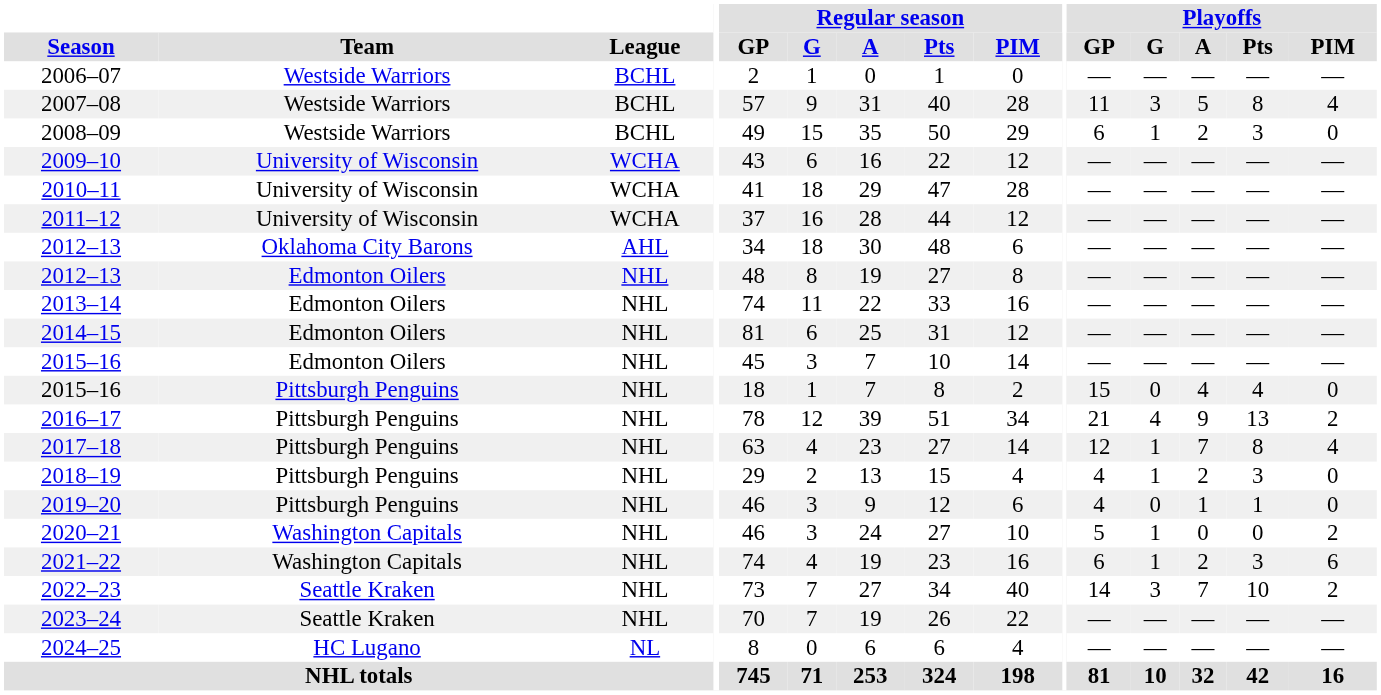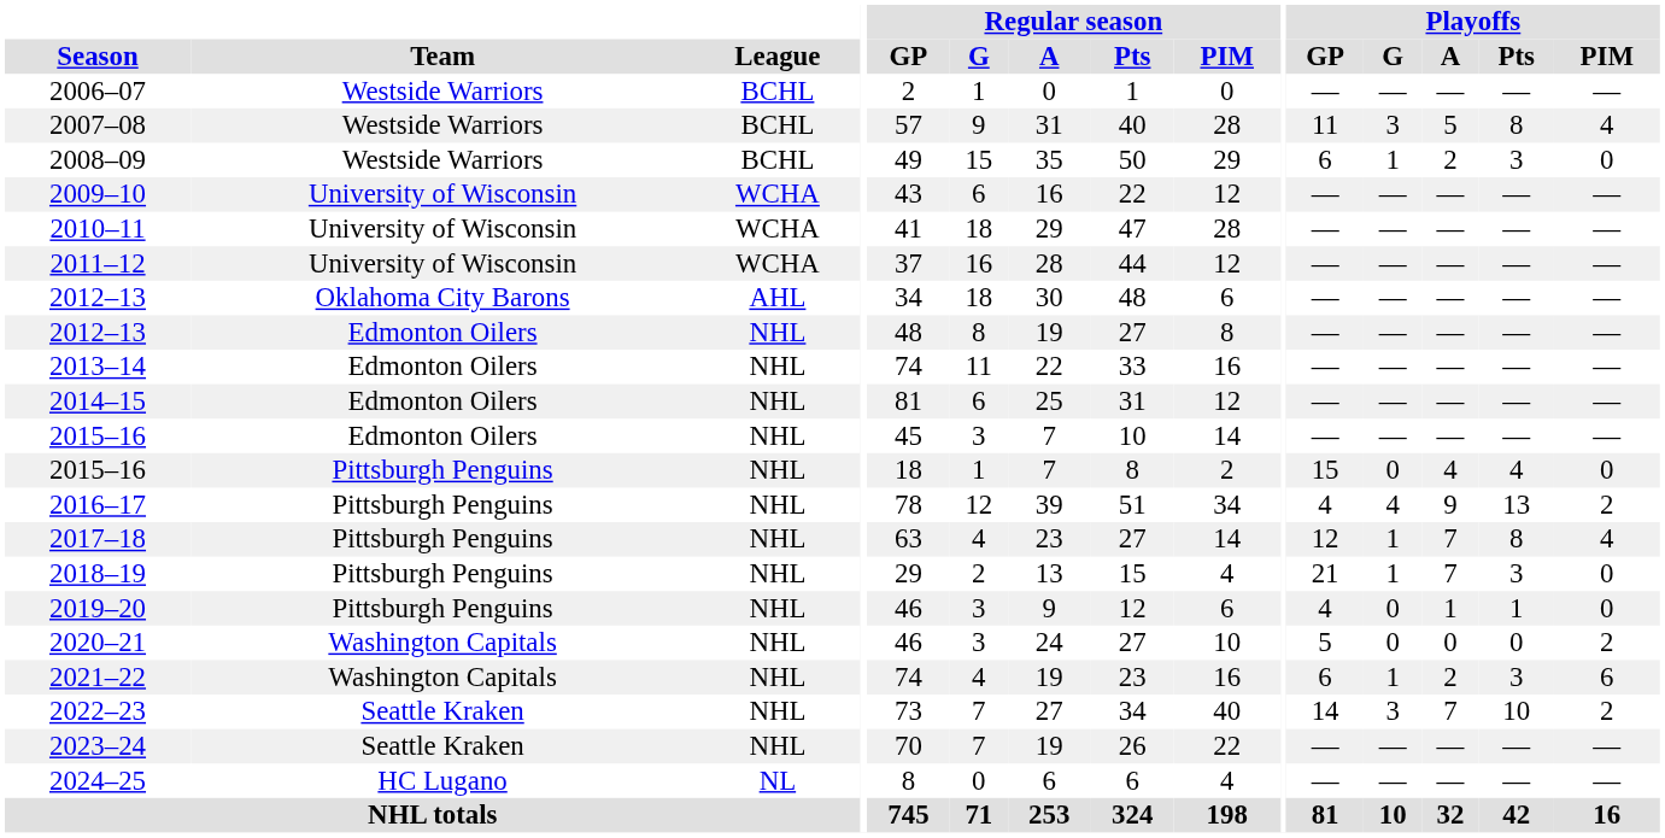2016–17 | Playoffs / GP: 21 -> 4
2018–19 | Playoffs / GP: 4 -> 21
2018–19 | Playoffs / A: 2 -> 7
2020–21 | Playoffs / G: 1 -> 0
